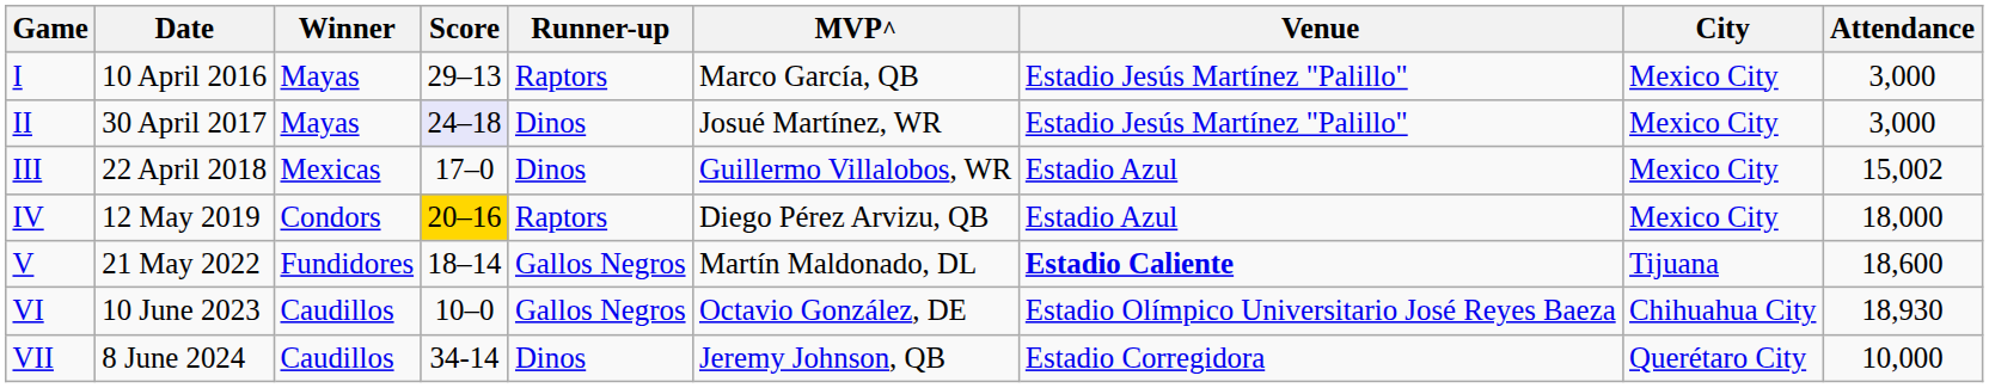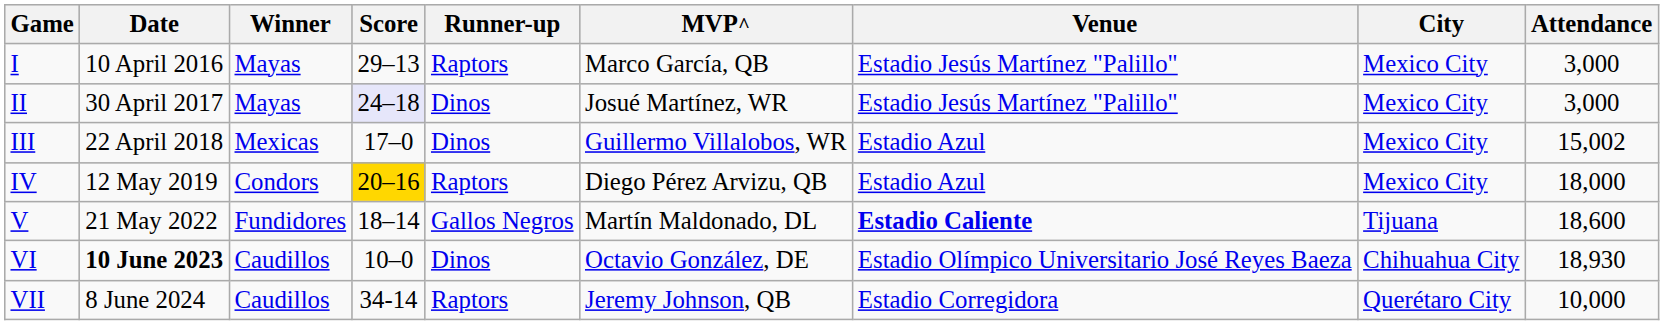VI | Date: normal -> bold
VI | Runner-up: Gallos Negros -> Dinos
VII | Runner-up: Dinos -> Raptors
